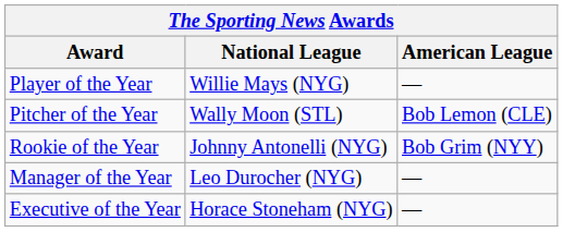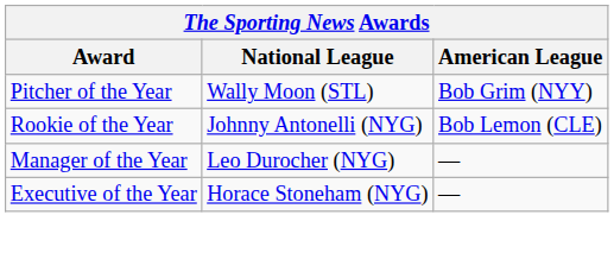- row: Player of the Year | Willie Mays (NYG) | —
Pitcher of the Year | American League: Bob Lemon (CLE) -> Bob Grim (NYY)
Rookie of the Year | American League: Bob Grim (NYY) -> Bob Lemon (CLE)
